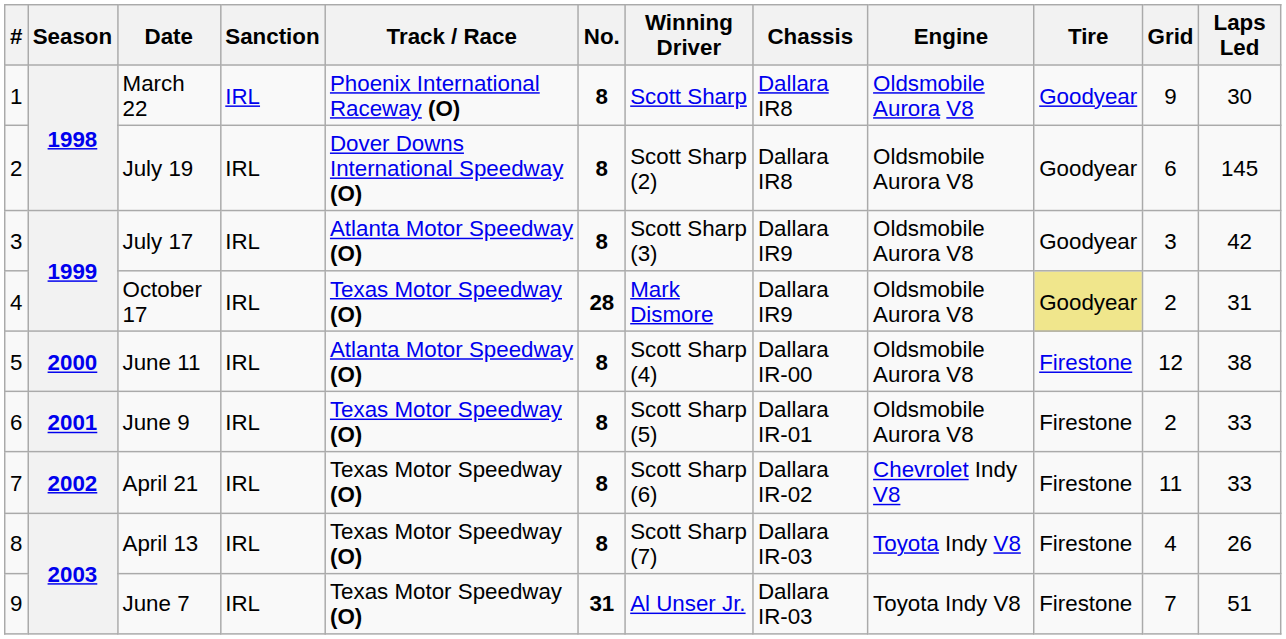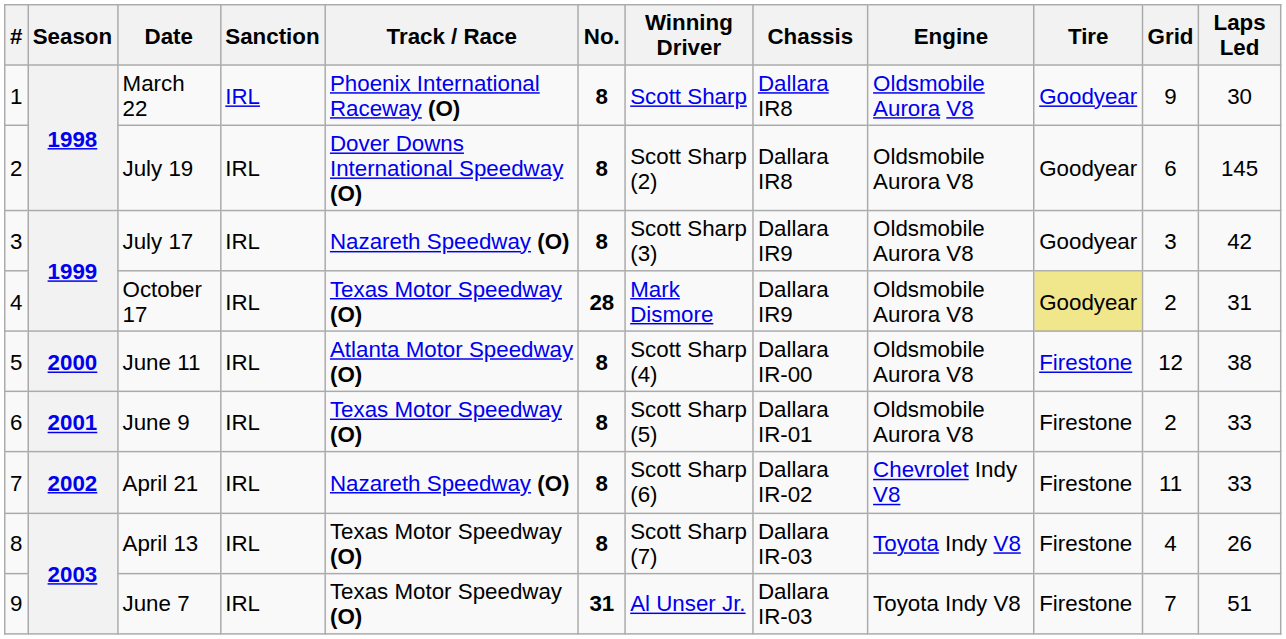July 17 | Track / Race: Atlanta Motor Speedway (O) -> Nazareth Speedway (O)
April 21 | Track / Race: Texas Motor Speedway (O) -> Nazareth Speedway (O)
